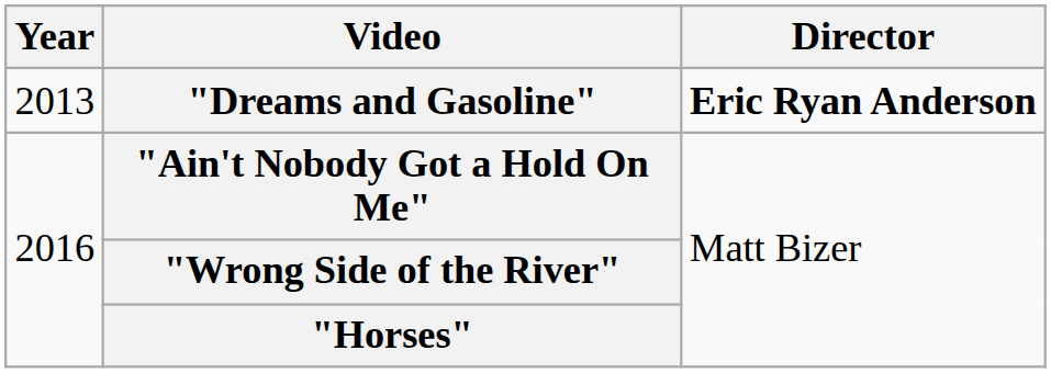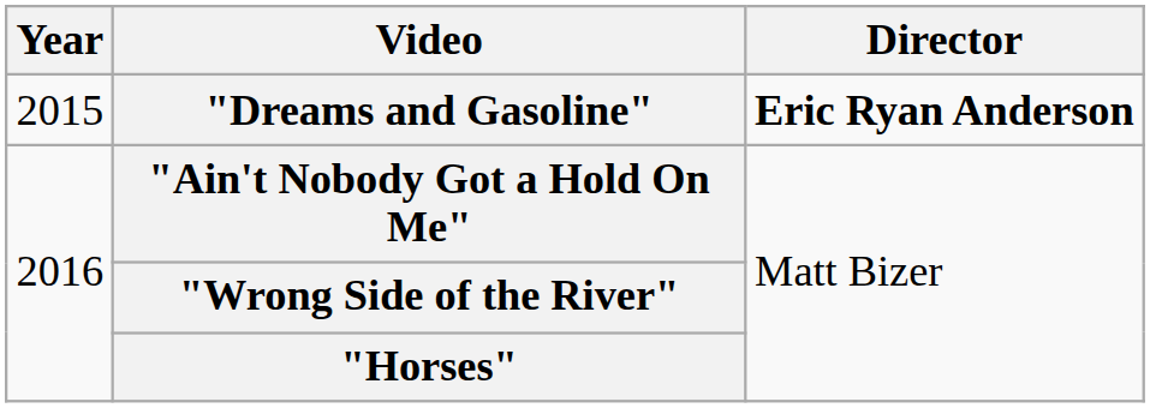"Dreams and Gasoline" | Year: 2013 -> 2015
